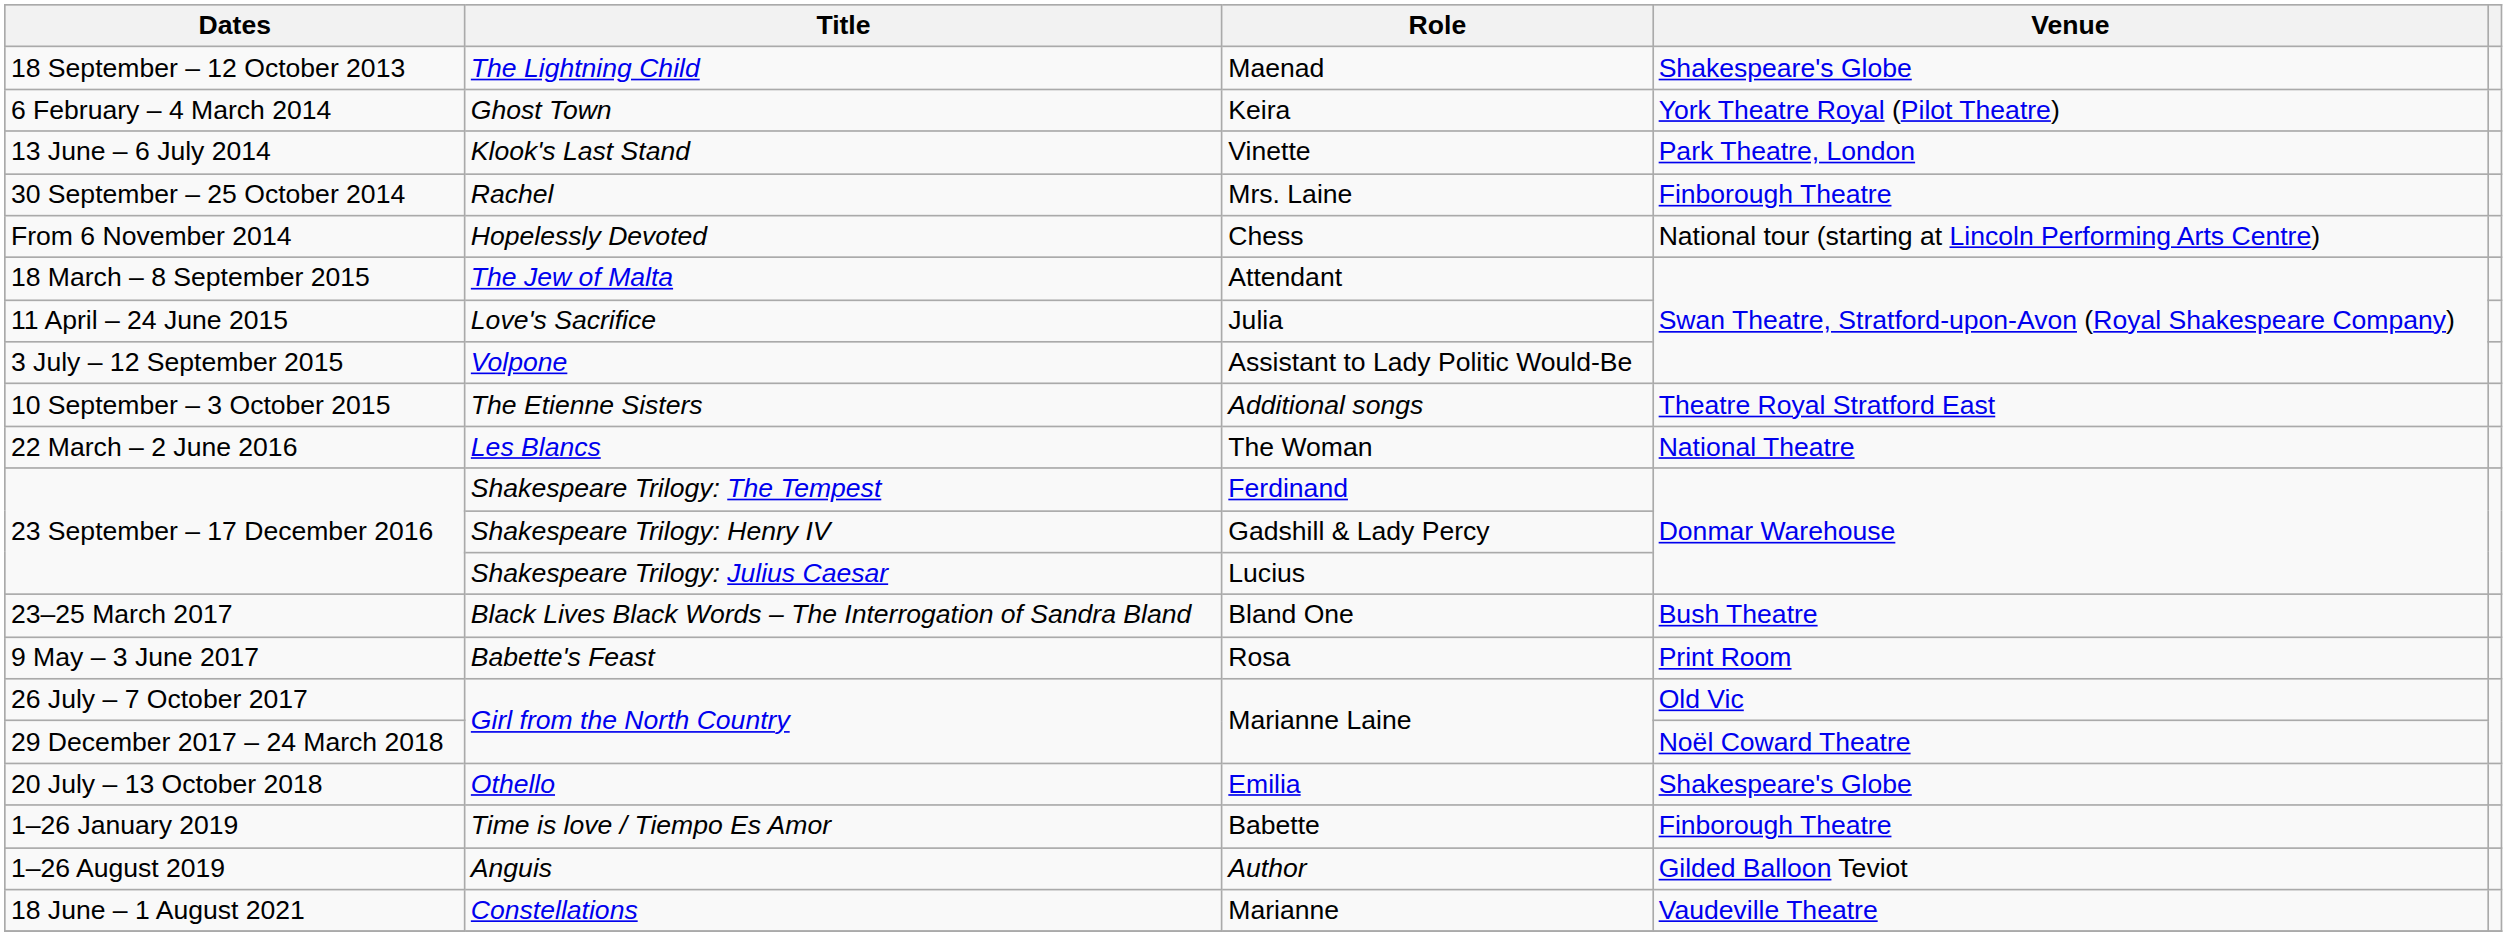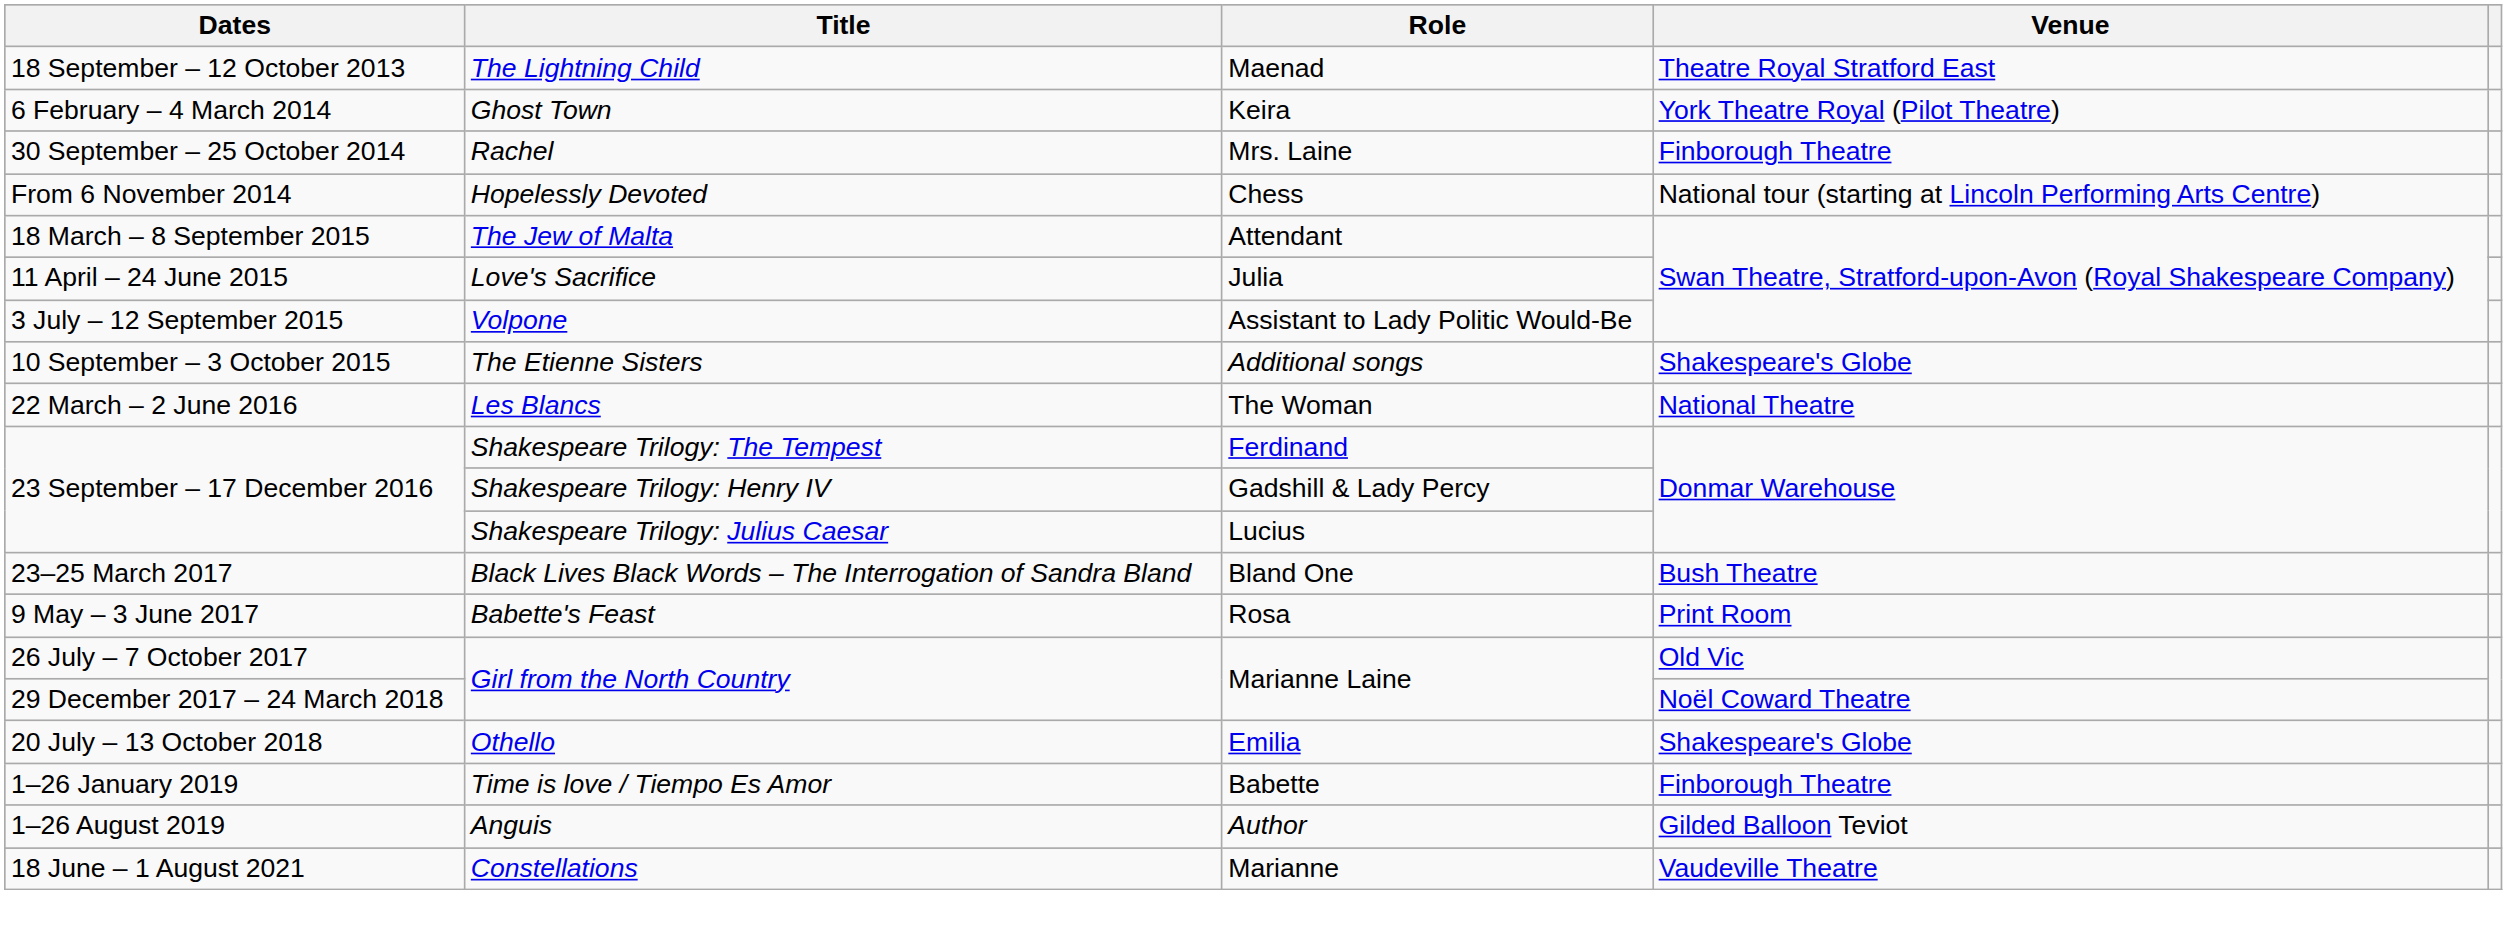The Lightning Child | Venue: Shakespeare's Globe -> Theatre Royal Stratford East
- row: 13 June – 6 July 2014 | Klook's Last Stand | Vinette | Park Theatre, London
The Etienne Sisters | Venue: Theatre Royal Stratford East -> Shakespeare's Globe
